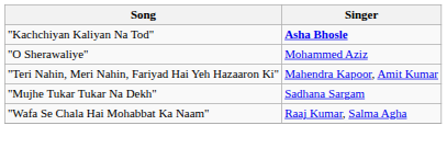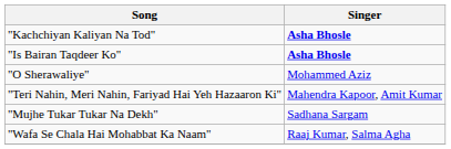+ row: "Is Bairan Taqdeer Ko" | Asha Bhosle
